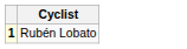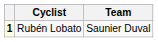+ column: Team | Saunier Duval
